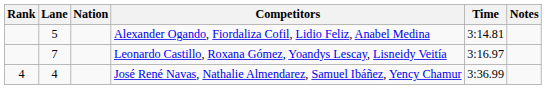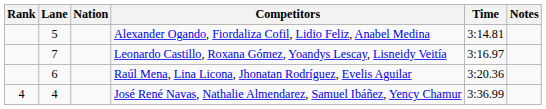+ row: 6 | Raúl Mena, Lina Licona, Jhonatan Rodríguez, Evelis Aguilar | 3:20.36
